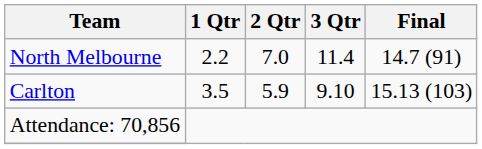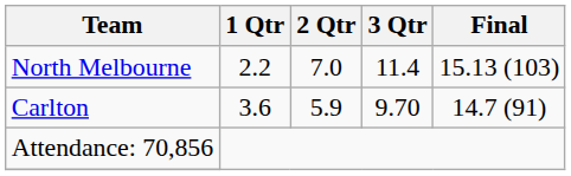North Melbourne | Final: 14.7 (91) -> 15.13 (103)
Carlton | 1 Qtr: 3.5 -> 3.6
Carlton | 3 Qtr: 9.10 -> 9.70
Carlton | Final: 15.13 (103) -> 14.7 (91)
